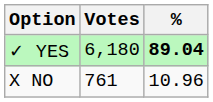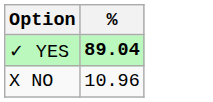- column: Votes | 6,180 | 761
